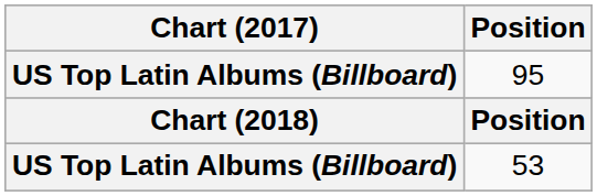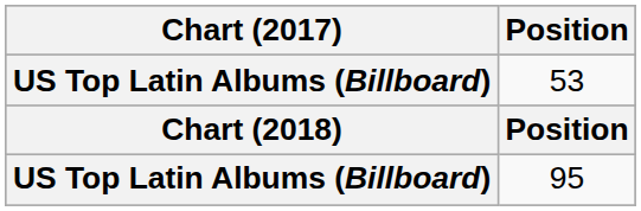rows swapped: 53 <-> 95
